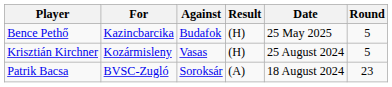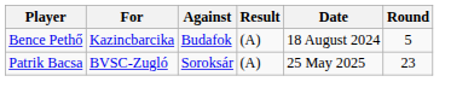Bence Pethő | Result: (H) -> (A)
Bence Pethő | Date: 25 May 2025 -> 18 August 2024
- row: Krisztián Kirchner | Kozármisleny | Vasas | (H) | 25 August 2024 | 5
Patrik Bacsa | Date: 18 August 2024 -> 25 May 2025
